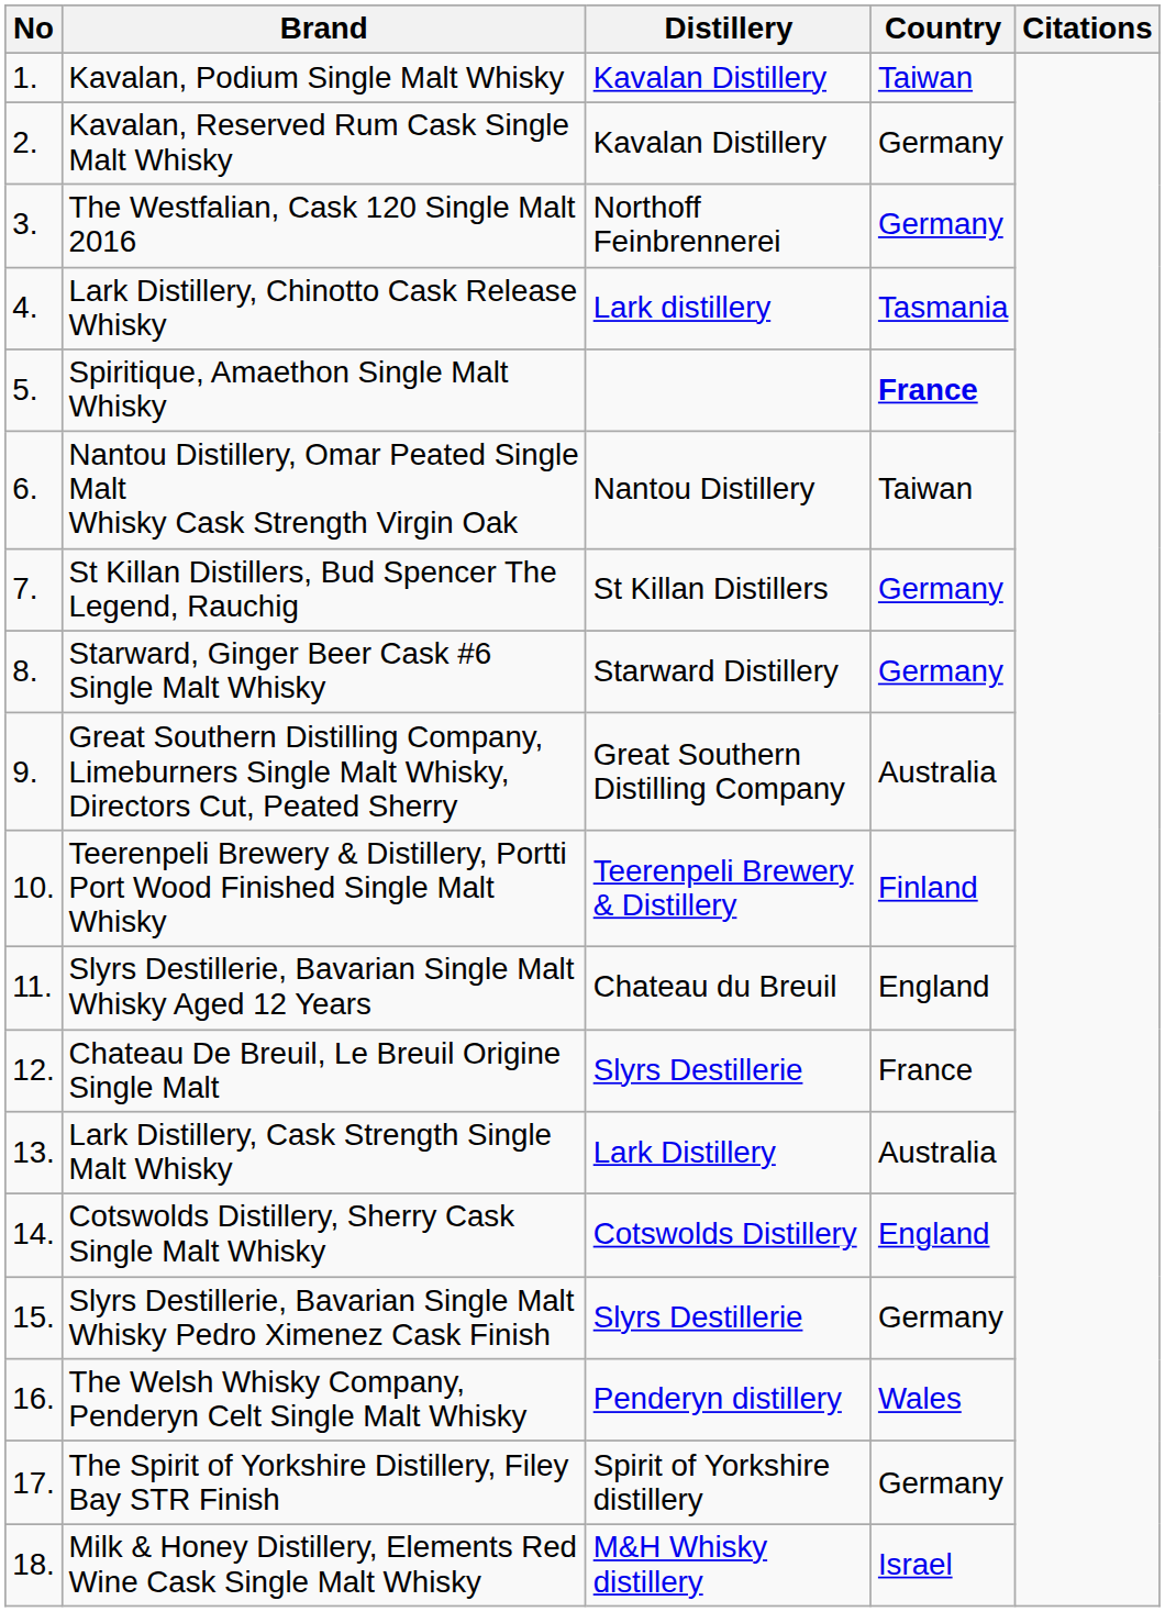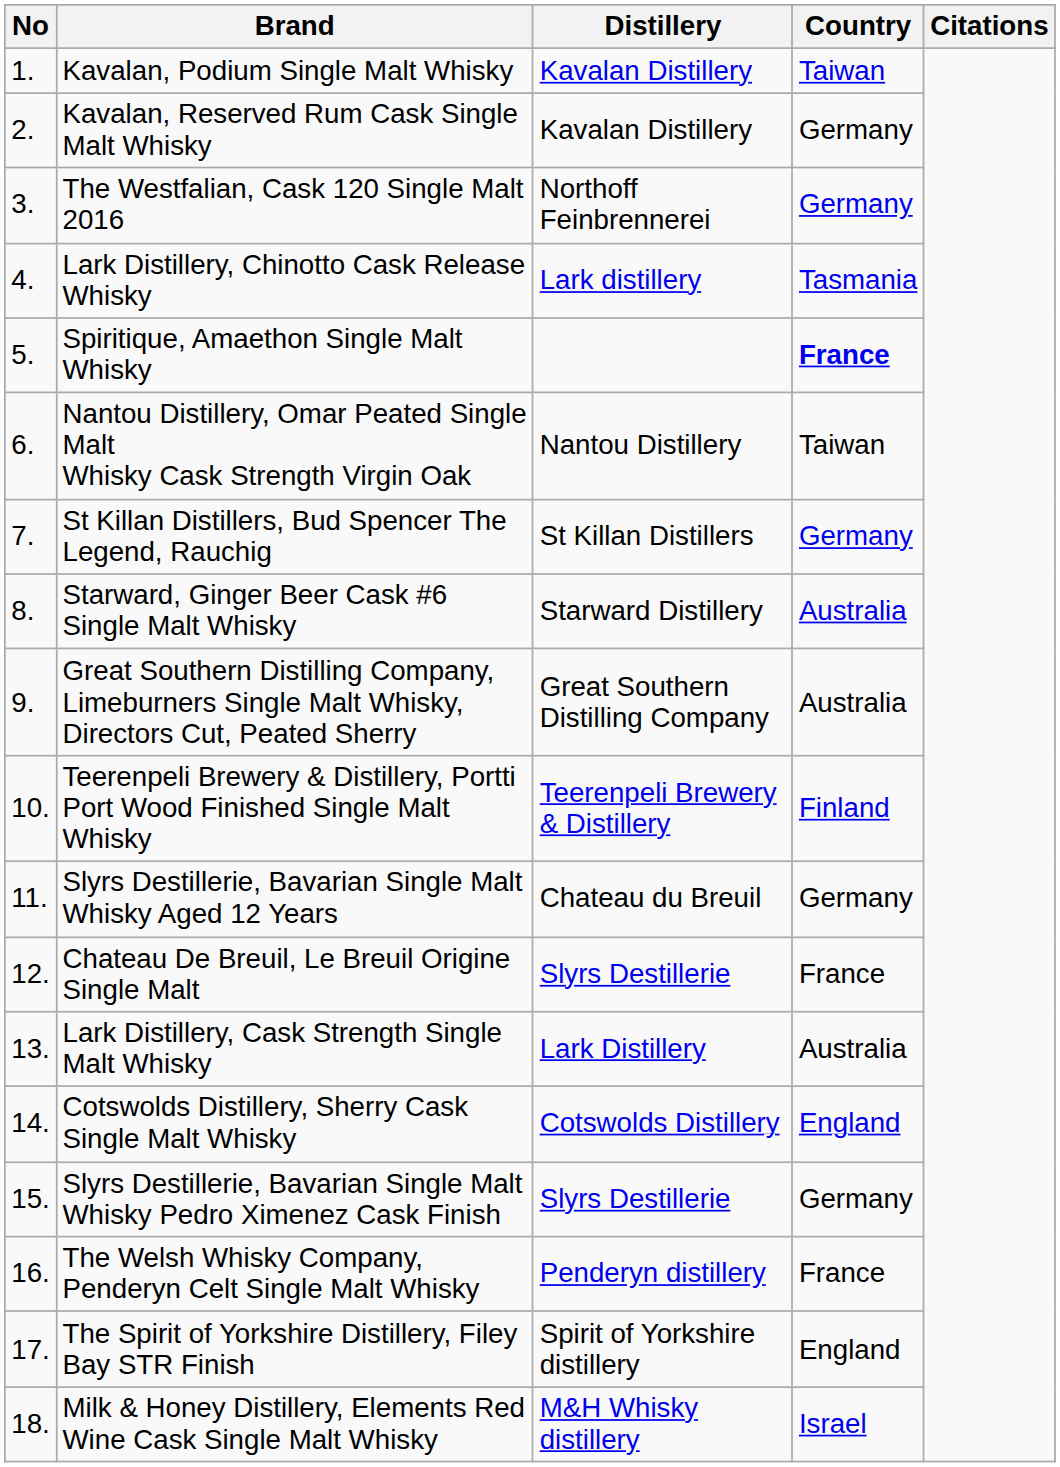Starward, Ginger Beer Cask #6 Single Malt Whisky | Country: Germany -> Australia
Slyrs Destillerie, Bavarian Single Malt Whisky Aged 12 Years | Country: England -> Germany
The Welsh Whisky Company, Penderyn Celt Single Malt Whisky | Country: Wales -> France
The Spirit of Yorkshire Distillery, Filey Bay STR Finish | Country: Germany -> England
